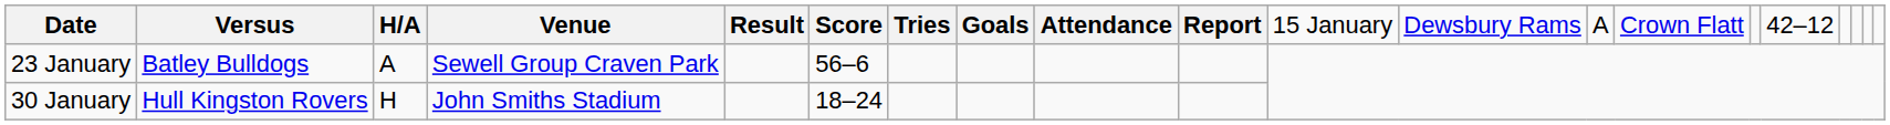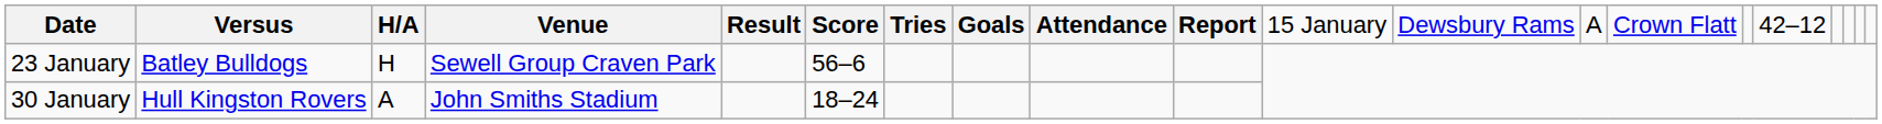23 January | column 3: A -> H
30 January | column 3: H -> A
